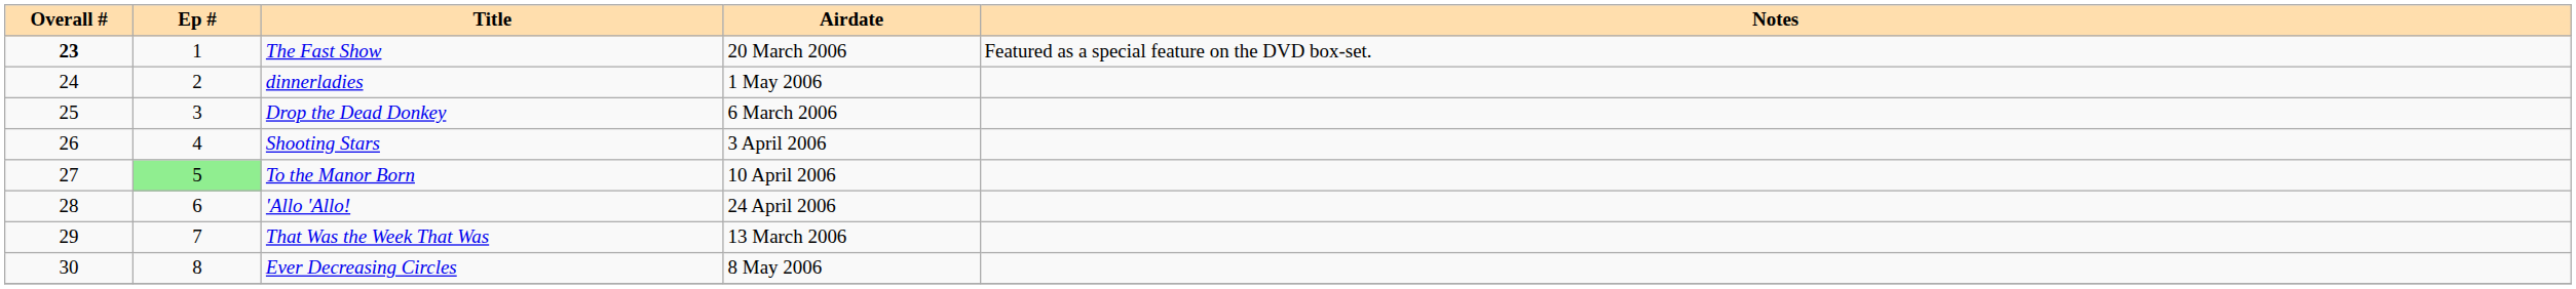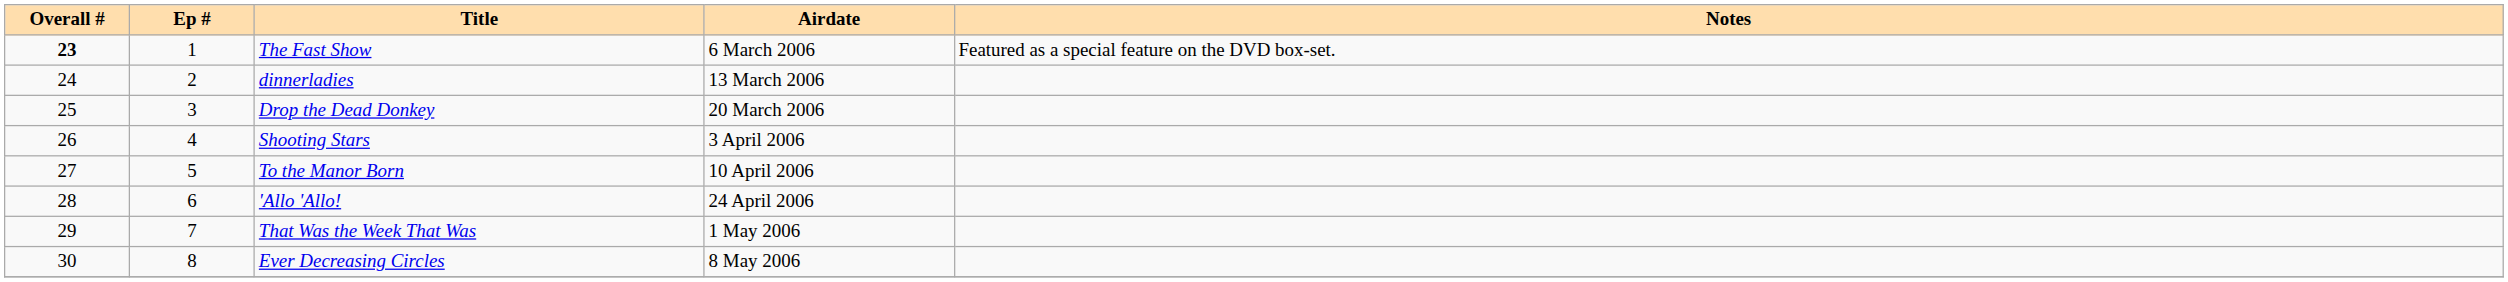The Fast Show | Airdate: 20 March 2006 -> 6 March 2006
dinnerladies | Airdate: 1 May 2006 -> 13 March 2006
Drop the Dead Donkey | Airdate: 6 March 2006 -> 20 March 2006
To the Manor Born | Ep #: lightgreen background -> no background
That Was the Week That Was | Airdate: 13 March 2006 -> 1 May 2006
